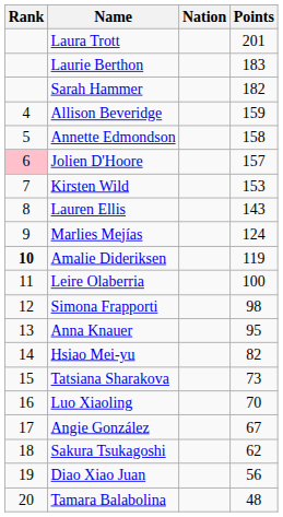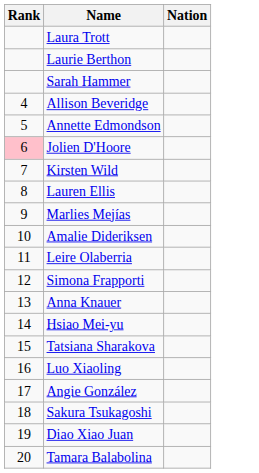- column: Points | 201 | 183 | 182 | 159 | 158 | 157 | 153 | 143 | 124 | 119 | 100 | 98 | 95 | 82 | 73 | 70 | 67 | 62 | 56 | 48
Amalie Dideriksen | Rank: bold -> normal
